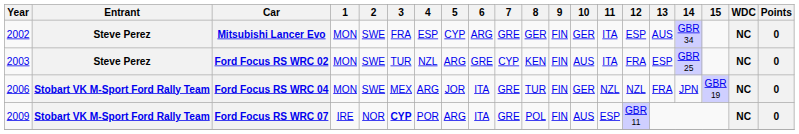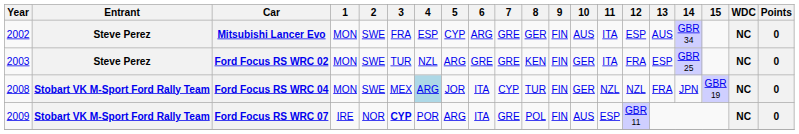Mitsubishi Lancer Evo | 10: GER -> AUS
Ford Focus RS WRC 02 | 7: CYP -> GRE
Ford Focus RS WRC 02 | 10: AUS -> GER
Ford Focus RS WRC 04 | Year: 2006 -> 2008
Ford Focus RS WRC 04 | 4: no background -> lightblue background
Ford Focus RS WRC 04 | 7: GRE -> CYP
